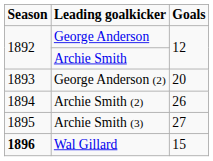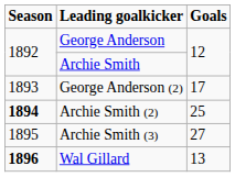George Anderson (2) | Goals: 20 -> 17
Archie Smith (2) | Season: normal -> bold
Archie Smith (2) | Goals: 26 -> 25
Wal Gillard | Goals: 15 -> 13
